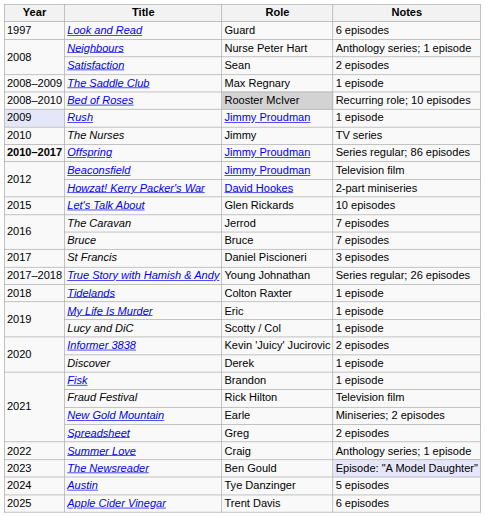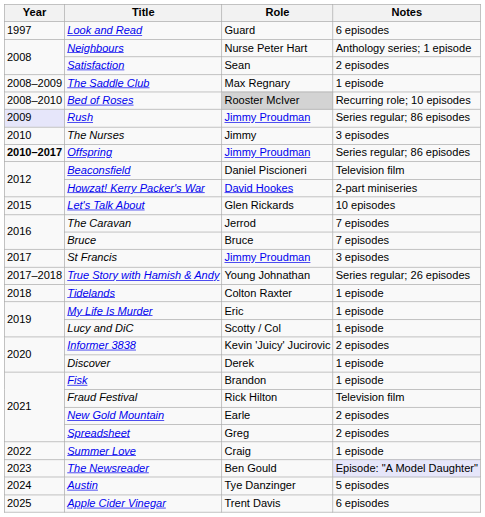Rush | Notes: 1 episode -> Series regular; 86 episodes
The Nurses | Notes: TV series -> 3 episodes
Beaconsfield | Role: Jimmy Proudman -> Daniel Piscioneri
St Francis | Role: Daniel Piscioneri -> Jimmy Proudman
New Gold Mountain | Notes: Miniseries; 2 episodes -> 2 episodes
Summer Love | Notes: Anthology series; 1 episode -> 1 episode
